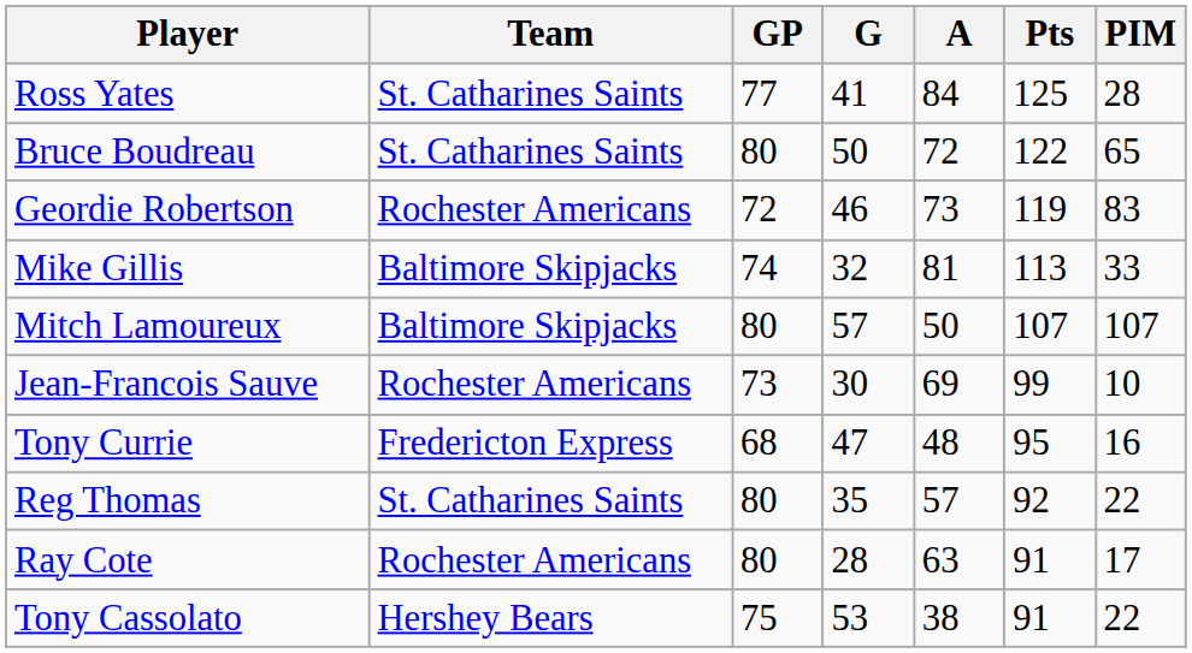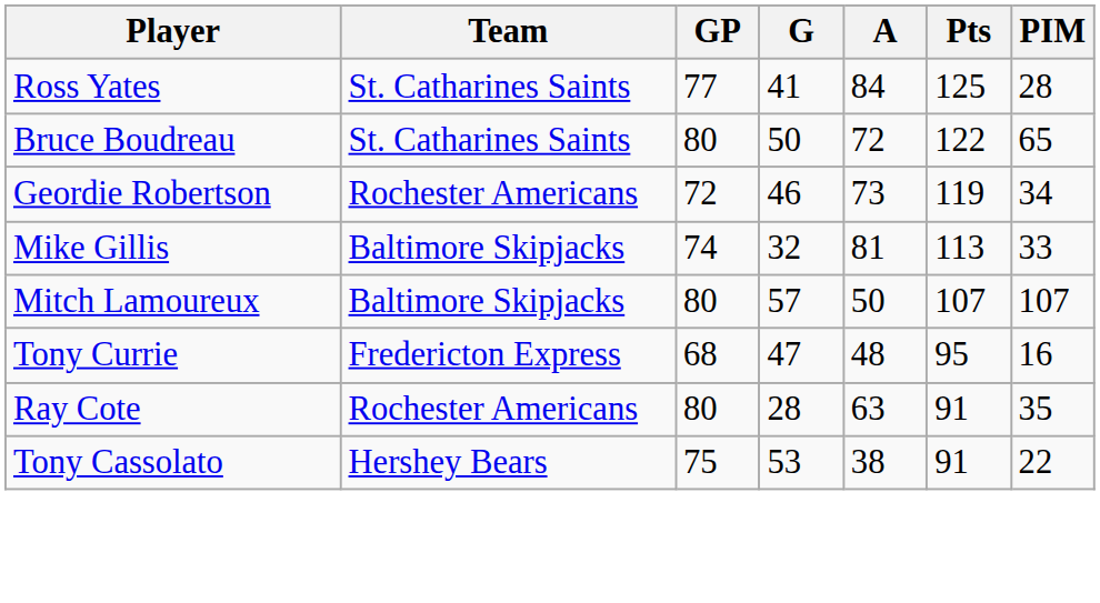Geordie Robertson | PIM: 83 -> 34
- row: Jean-Francois Sauve | Rochester Americans | 73 | 30 | 69 | 99 | 10
- row: Reg Thomas | St. Catharines Saints | 80 | 35 | 57 | 92 | 22
Ray Cote | PIM: 17 -> 35
